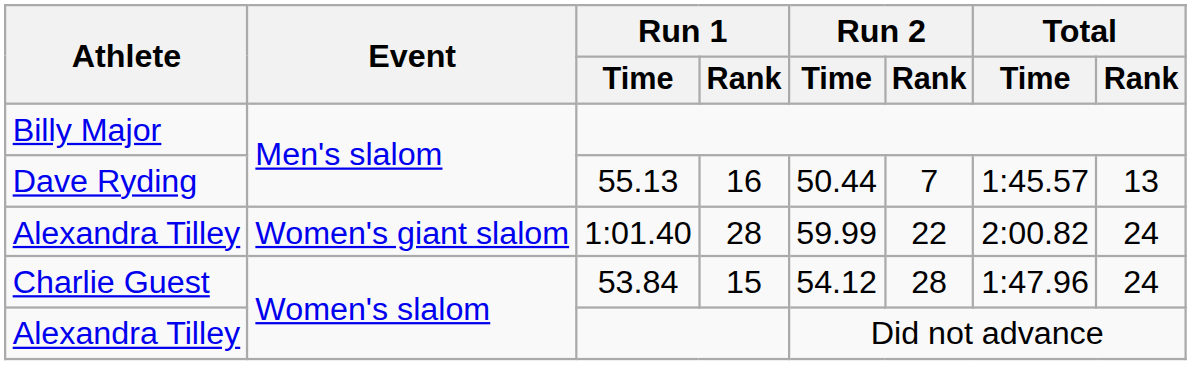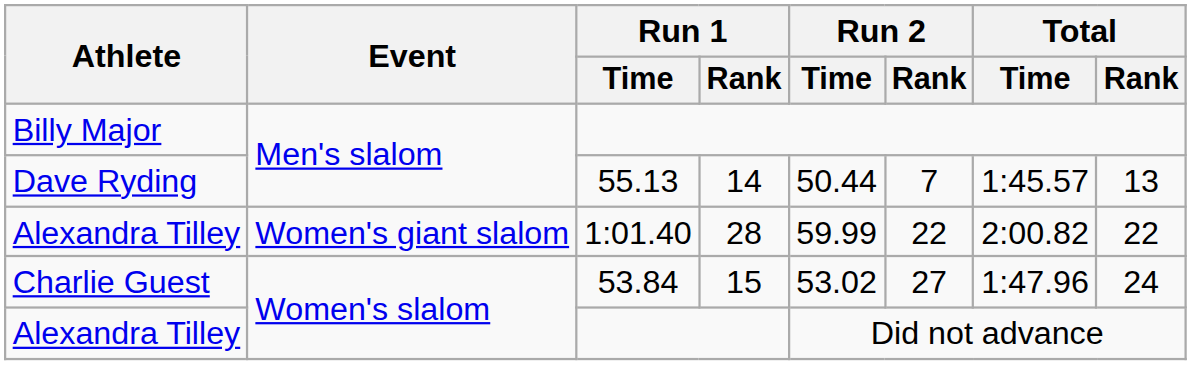Dave Ryding | Run 1 / Rank: 16 -> 14
Alexandra Tilley / 1:01.40 | Total / Rank: 24 -> 22
Charlie Guest | Run 2 / Time: 54.12 -> 53.02
Charlie Guest | Run 2 / Rank: 28 -> 27
